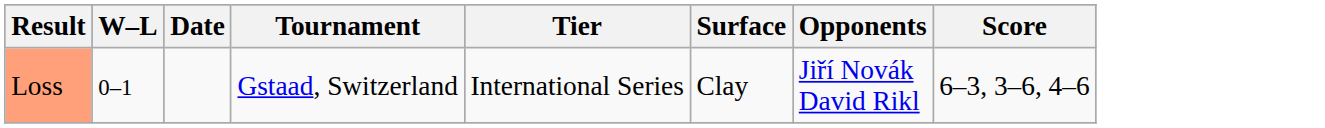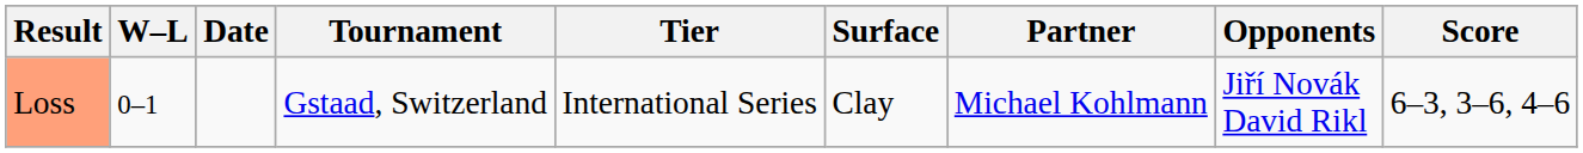+ column: Partner | Michael Kohlmann
